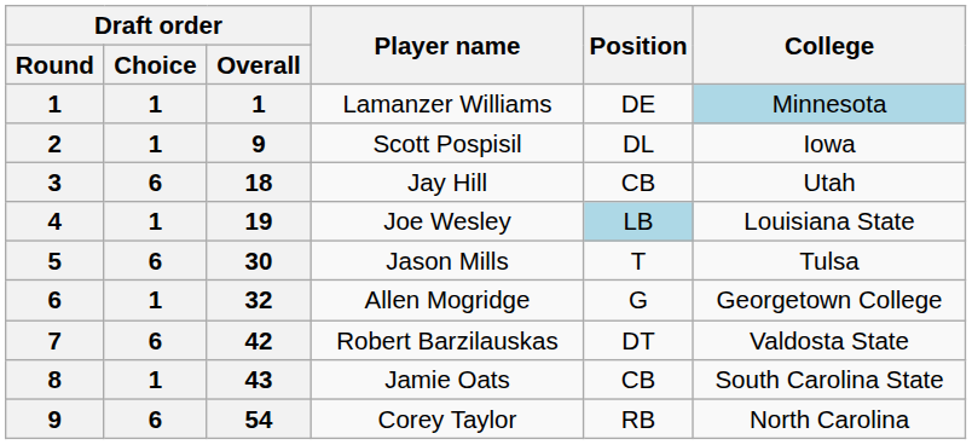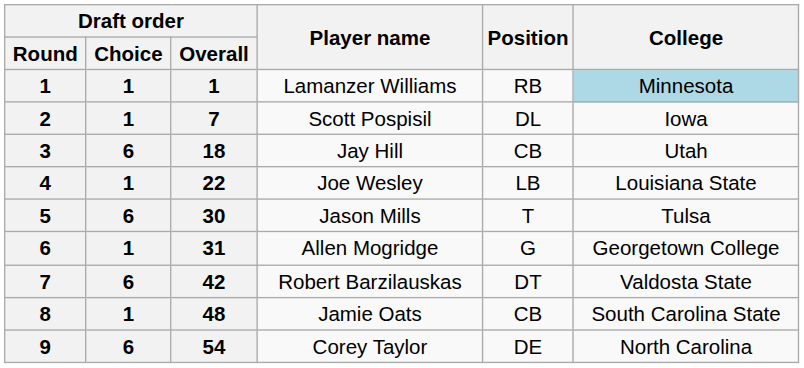Lamanzer Williams | Position: DE -> RB
Scott Pospisil | Draft order / Overall: 9 -> 7
Joe Wesley | Draft order / Overall: 19 -> 22
Joe Wesley | Position: lightblue background -> no background
Allen Mogridge | Draft order / Overall: 32 -> 31
Jamie Oats | Draft order / Overall: 43 -> 48
Corey Taylor | Position: RB -> DE
